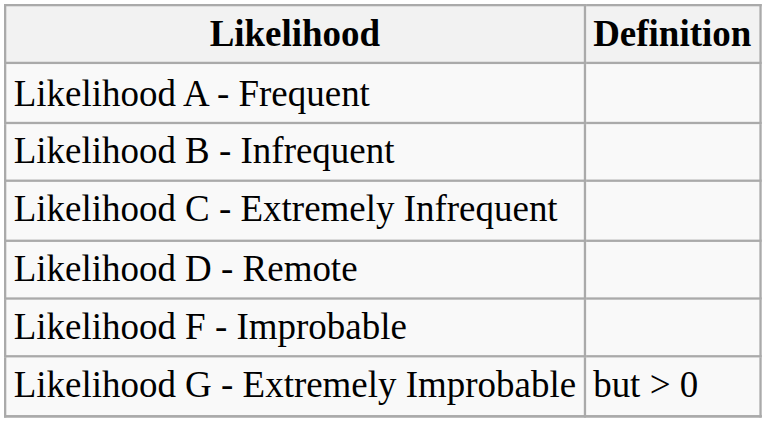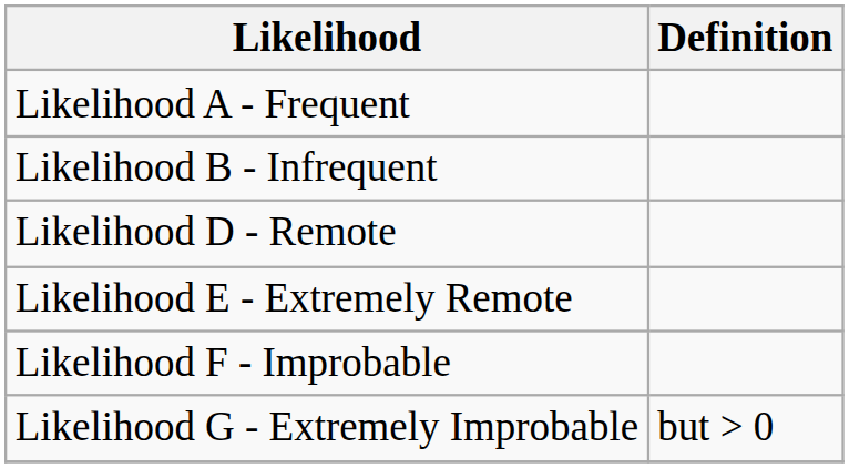- row: Likelihood C - Extremely Infrequent
+ row: Likelihood E - Extremely Remote
